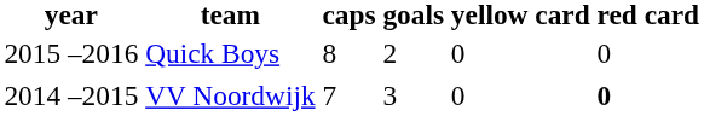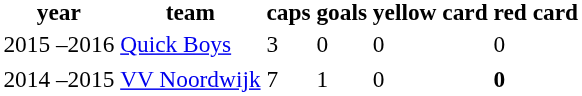Quick Boys | caps: 8 -> 3
Quick Boys | goals: 2 -> 0
VV Noordwijk | goals: 3 -> 1
